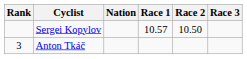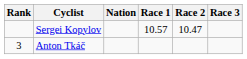Sergei Kopylov | Race 2: 10.50 -> 10.47
